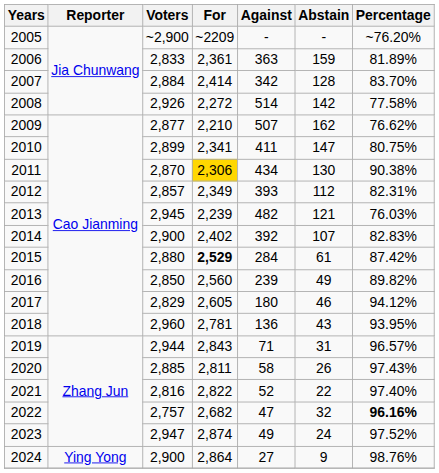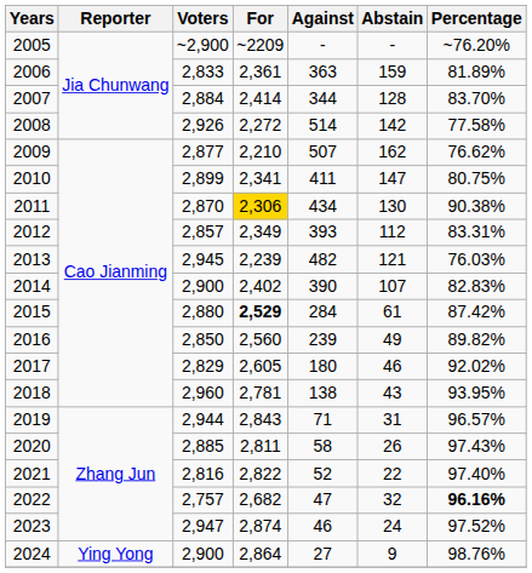2007 | Against: 342 -> 344
2012 | Percentage: 82.31% -> 83.31%
2014 | Against: 392 -> 390
2017 | Percentage: 94.12% -> 92.02%
2018 | Against: 136 -> 138
2023 | Against: 49 -> 46
